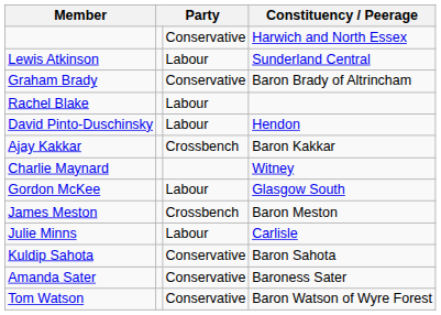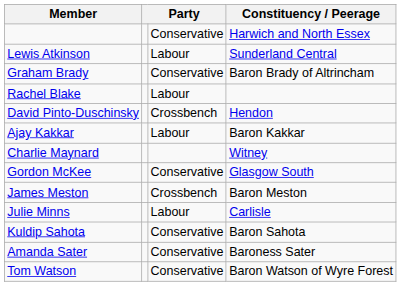David Pinto-Duschinsky | column 3: Labour -> Crossbench
Ajay Kakkar | column 3: Crossbench -> Labour
Gordon McKee | column 3: Labour -> Conservative
